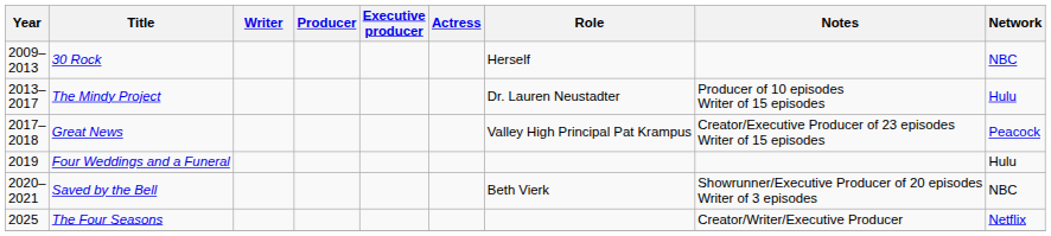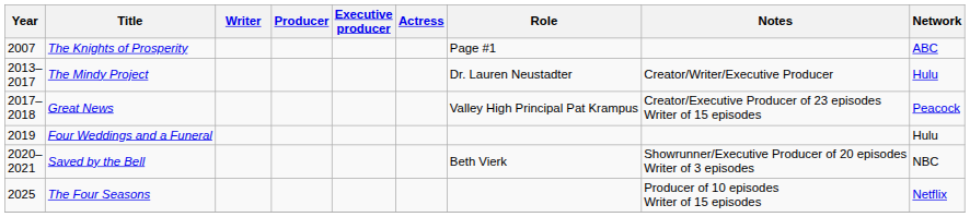+ row: 2007 | The Knights of Prosperity | Page #1 | ABC
- row: 2009–2013 | 30 Rock | Herself | NBC
The Mindy Project | Notes: Producer of 10 episodes Writer of 15 episodes -> Creator/Writer/Executive Producer
The Four Seasons | Notes: Creator/Writer/Executive Producer -> Producer of 10 episodes Writer of 15 episodes
